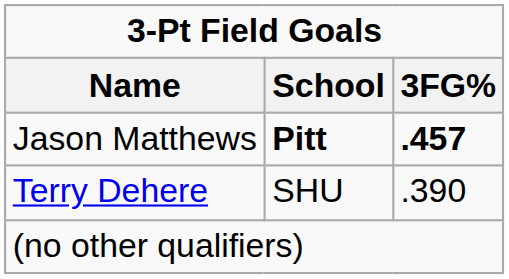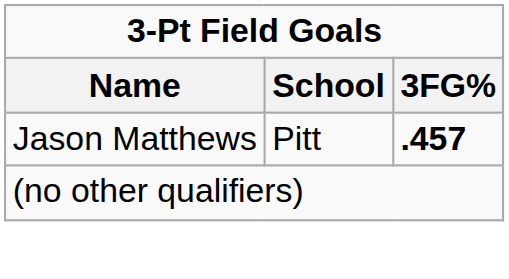Jason Matthews | School: bold -> normal
- row: Terry Dehere | SHU | .390
